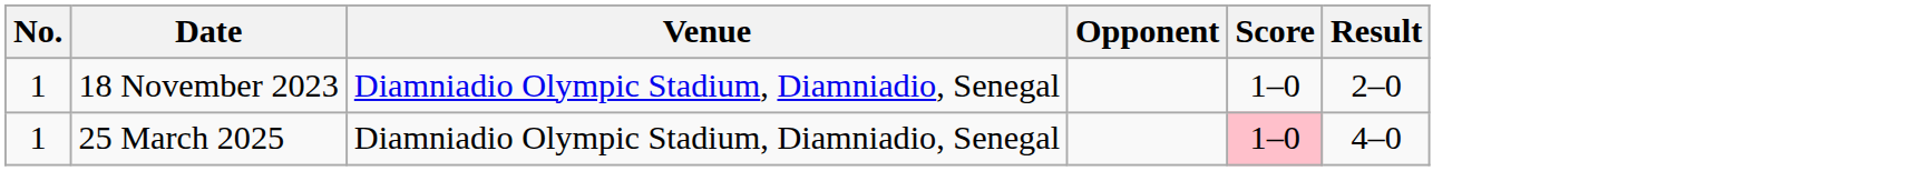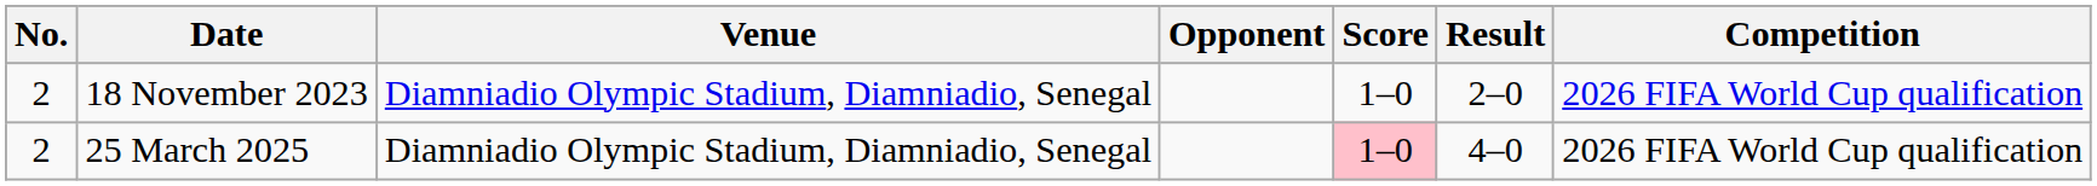+ column: Competition | 2026 FIFA World Cup qualification | 2026 FIFA World Cup qualification
18 November 2023 | No.: 1 -> 2
25 March 2025 | No.: 1 -> 2
